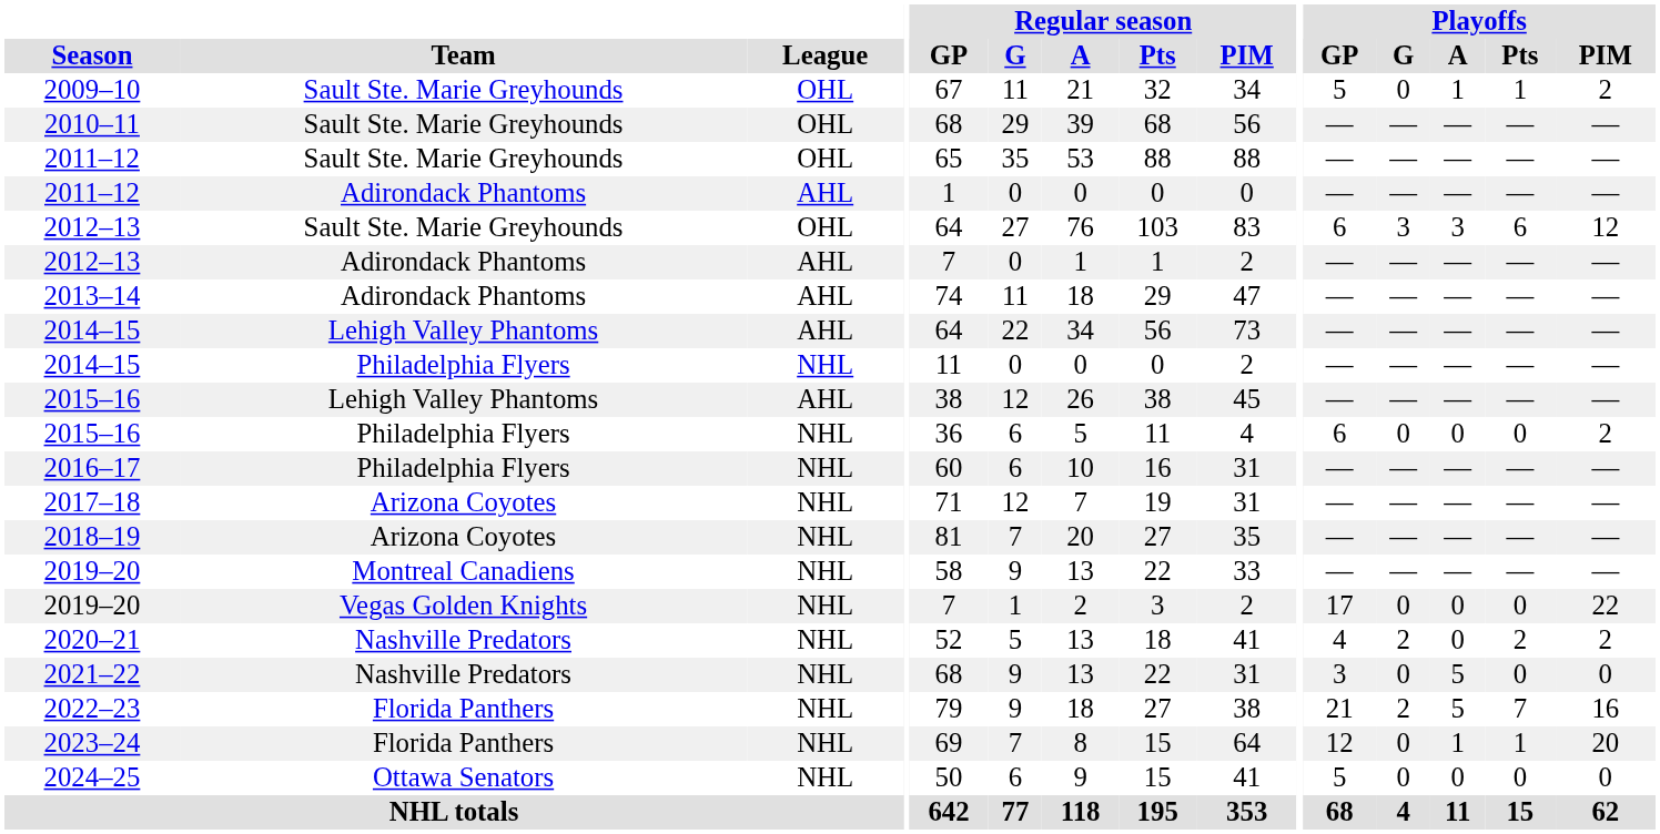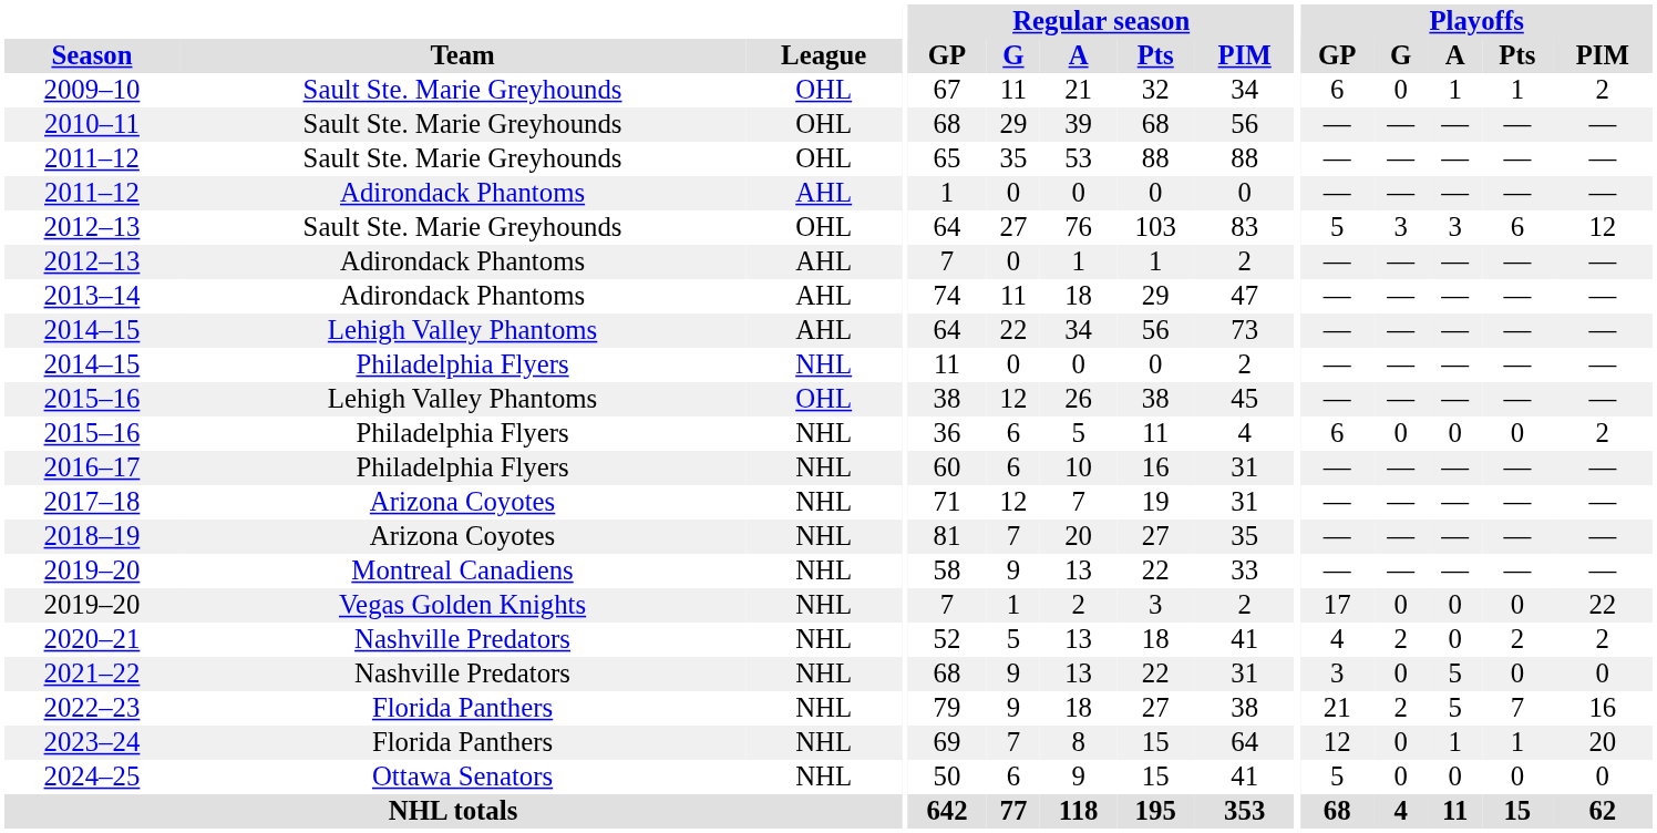2009–10 | Playoffs / GP: 5 -> 6
2012–13 / Sault Ste. Marie Greyhounds | Playoffs / GP: 6 -> 5
2015–16 / Lehigh Valley Phantoms | League: AHL -> OHL
